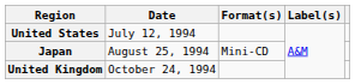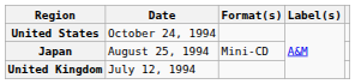United States | Date: July 12, 1994 -> October 24, 1994
United Kingdom | Date: October 24, 1994 -> July 12, 1994
